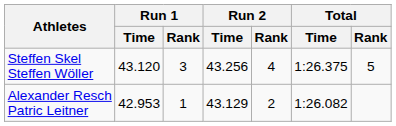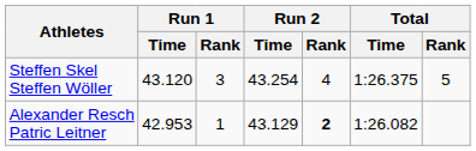Steffen Skel Steffen Wöller | Run 2 / Time: 43.256 -> 43.254
Alexander Resch Patric Leitner | Run 2 / Rank: normal -> bold
